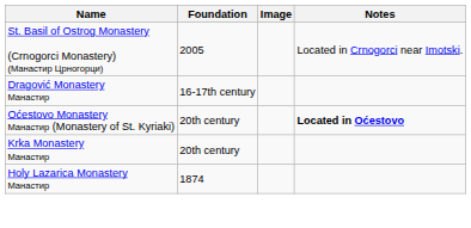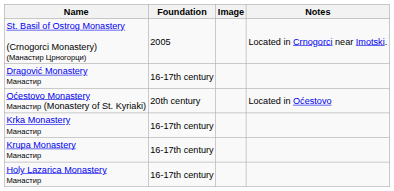Oćestovo Monastery Манастир (Monastery of St. Kyriaki) | Notes: bold -> normal
Krka Monastery Манастир | Foundation: 20th century -> 16-17th century
+ row: Krupa Monastery Манастир | 16-17th century
Holy Lazarica Monastery Манастир | Foundation: 1874 -> 16-17th century
